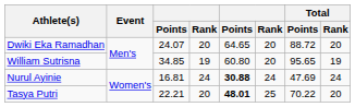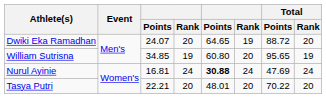Dwiki Eka Ramadhan | column 6: 20 -> 19
Tasya Putri | column 5: bold -> normal
Tasya Putri | column 6: 25 -> 20
